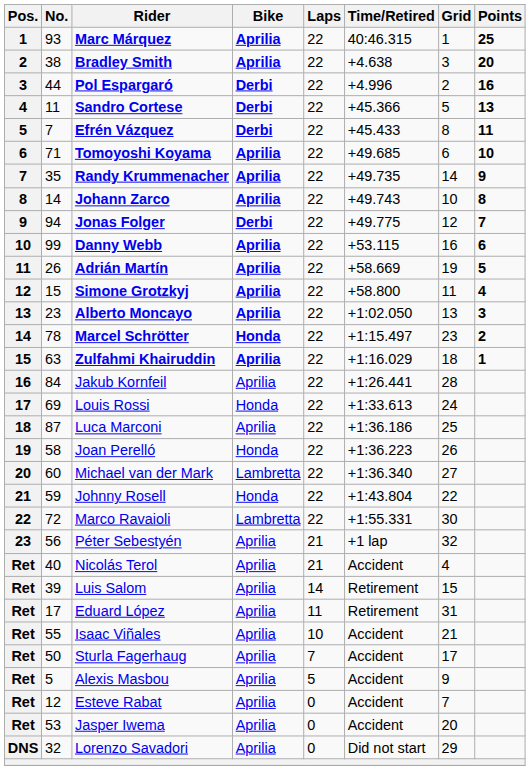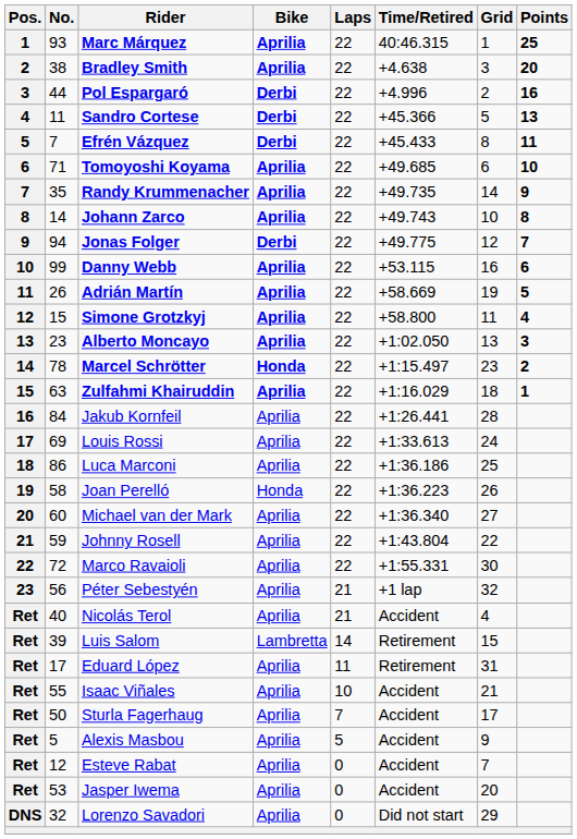Louis Rossi | Bike: Honda -> Aprilia
Luca Marconi | No.: 87 -> 86
Michael van der Mark | Bike: Lambretta -> Aprilia
Johnny Rosell | Bike: Honda -> Aprilia
Marco Ravaioli | Bike: Lambretta -> Aprilia
Luis Salom | Bike: Aprilia -> Lambretta
